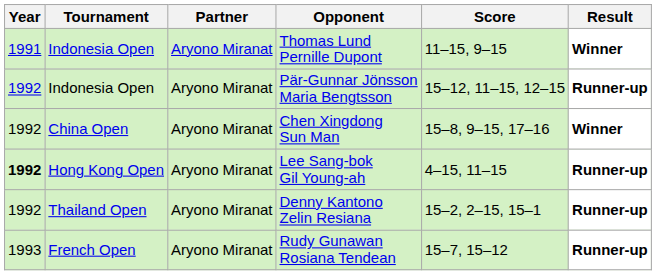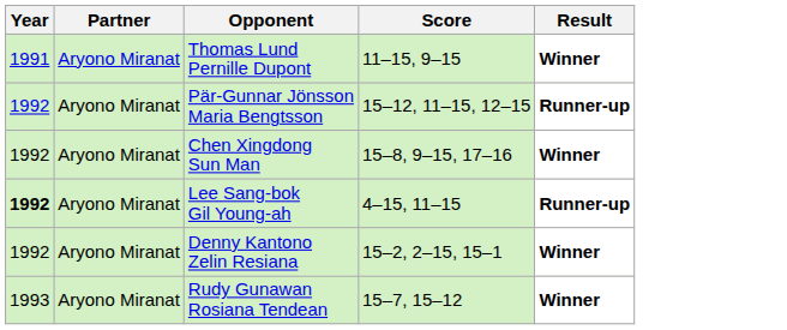- column: Tournament | Indonesia Open | Indonesia Open | China Open | Hong Kong Open | Thailand Open | French Open
Denny Kantono Zelin Resiana | Result: Runner-up -> Winner
Rudy Gunawan Rosiana Tendean | Result: Runner-up -> Winner
